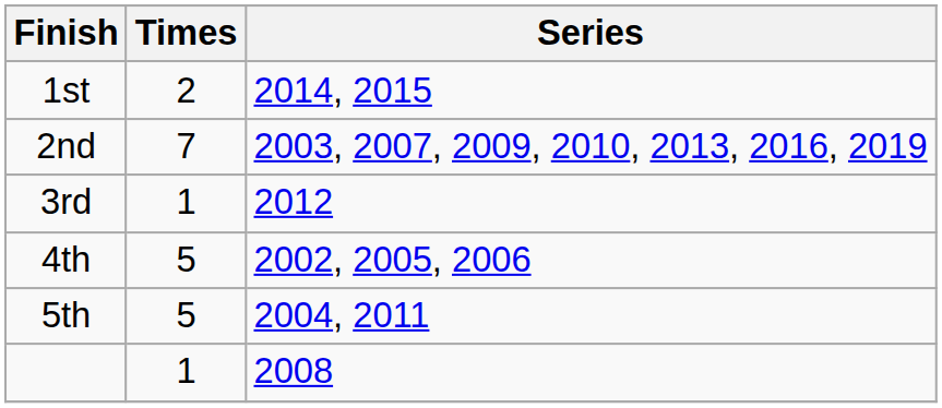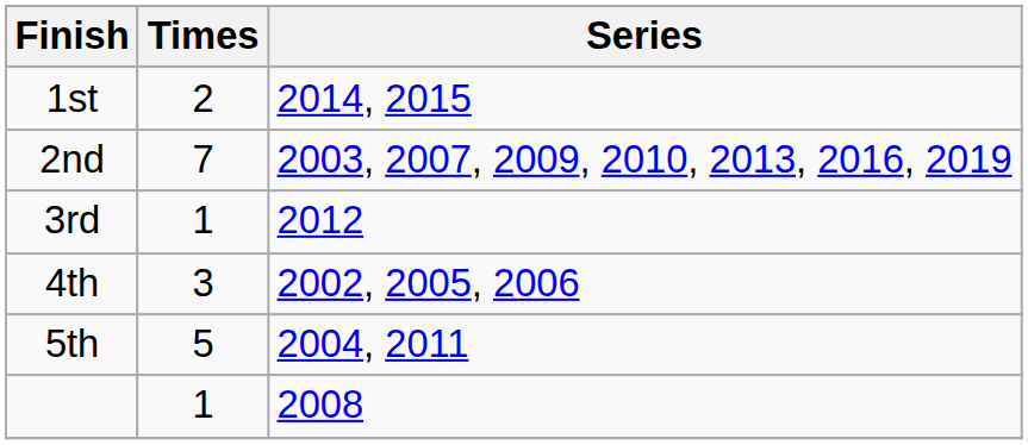4th | Times: 5 -> 3
